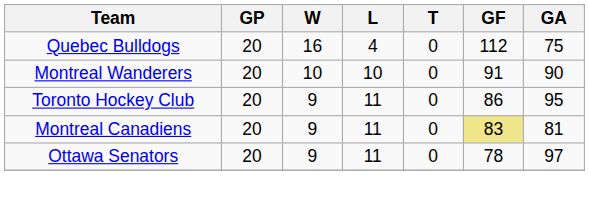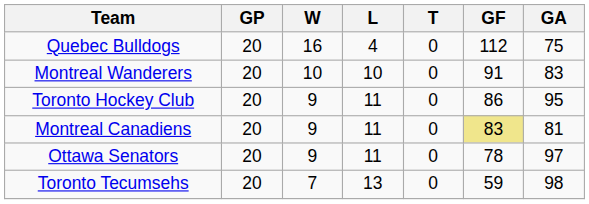Montreal Wanderers | GA: 90 -> 83
+ row: Toronto Tecumsehs | 20 | 7 | 13 | 0 | 59 | 98
